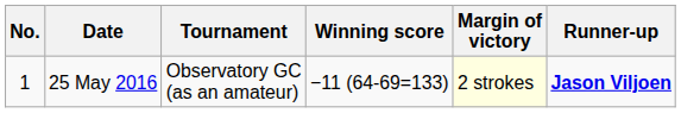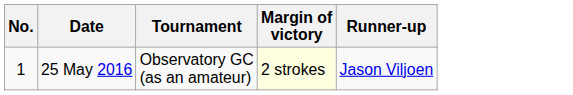- column: Winning score | −11 (64-69=133)
25 May 2016 | Runner-up: bold -> normal
